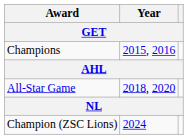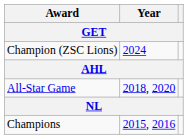rows swapped: Champions <-> Champion (ZSC Lions)
